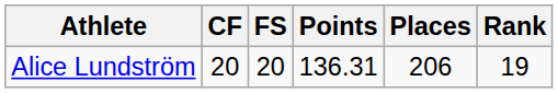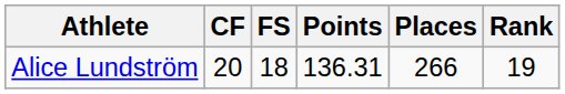Alice Lundström | FS: 20 -> 18
Alice Lundström | Places: 206 -> 266
